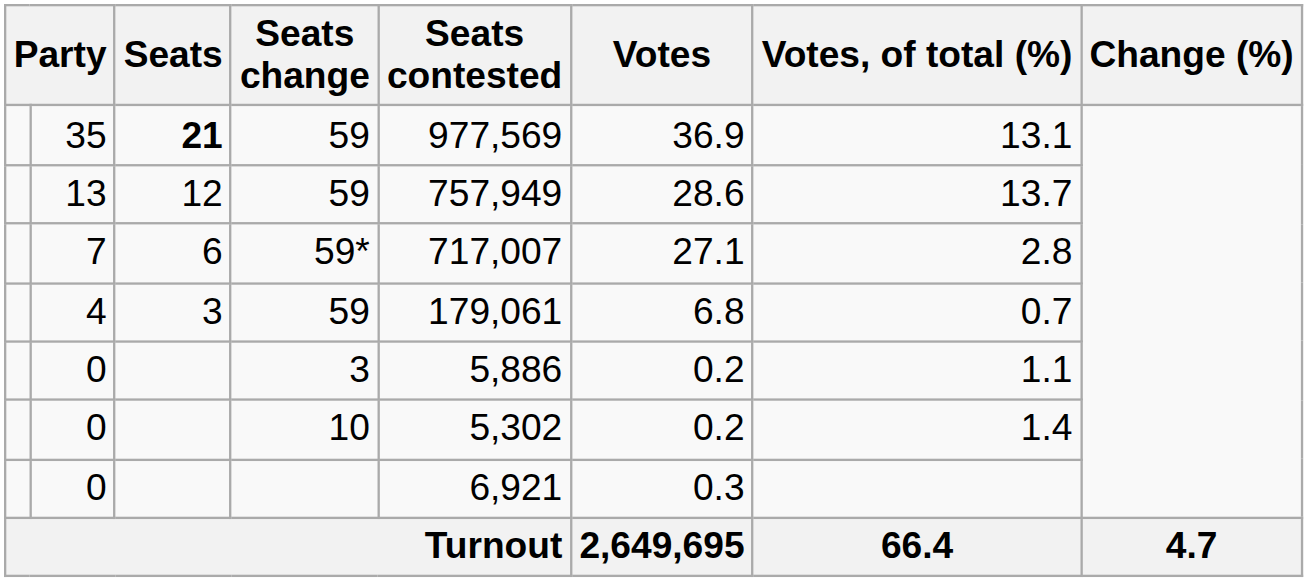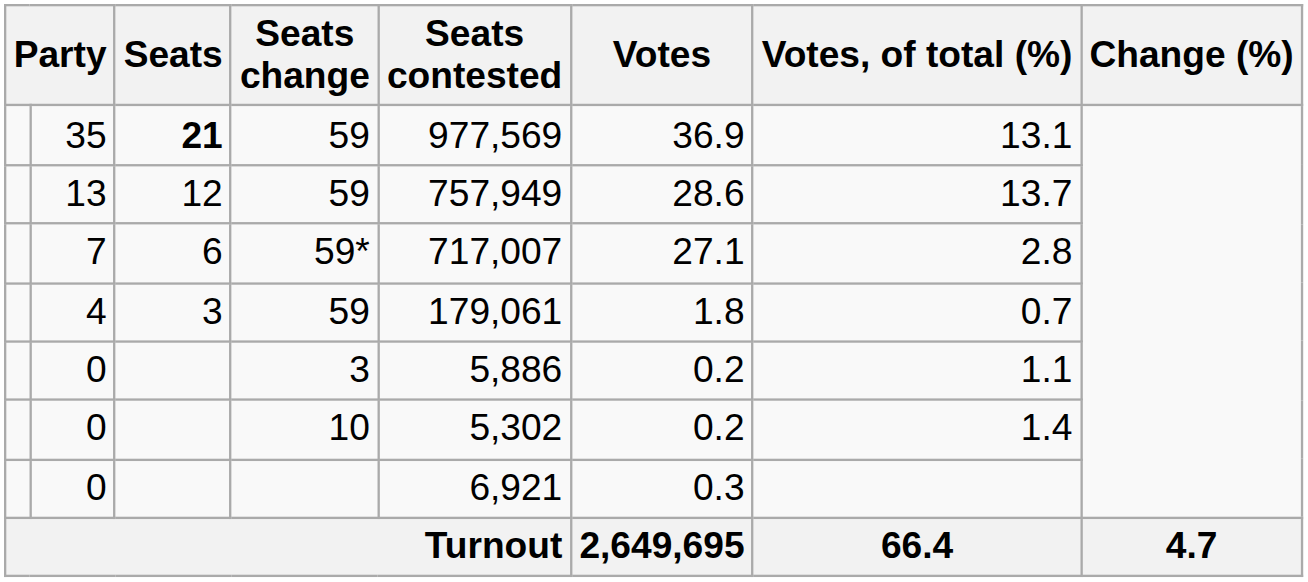4 | Votes: 6.8 -> 1.8
